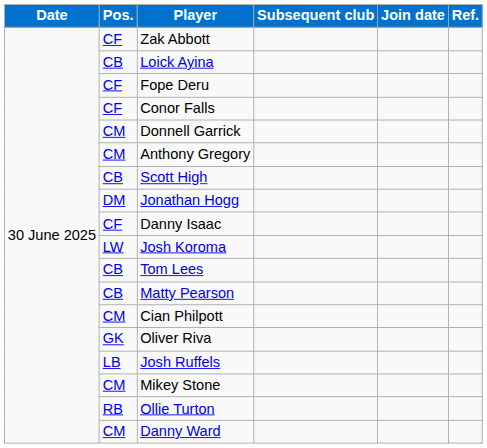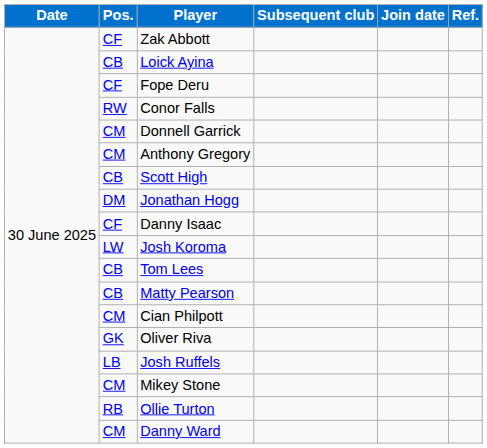Conor Falls | Pos.: CF -> RW
